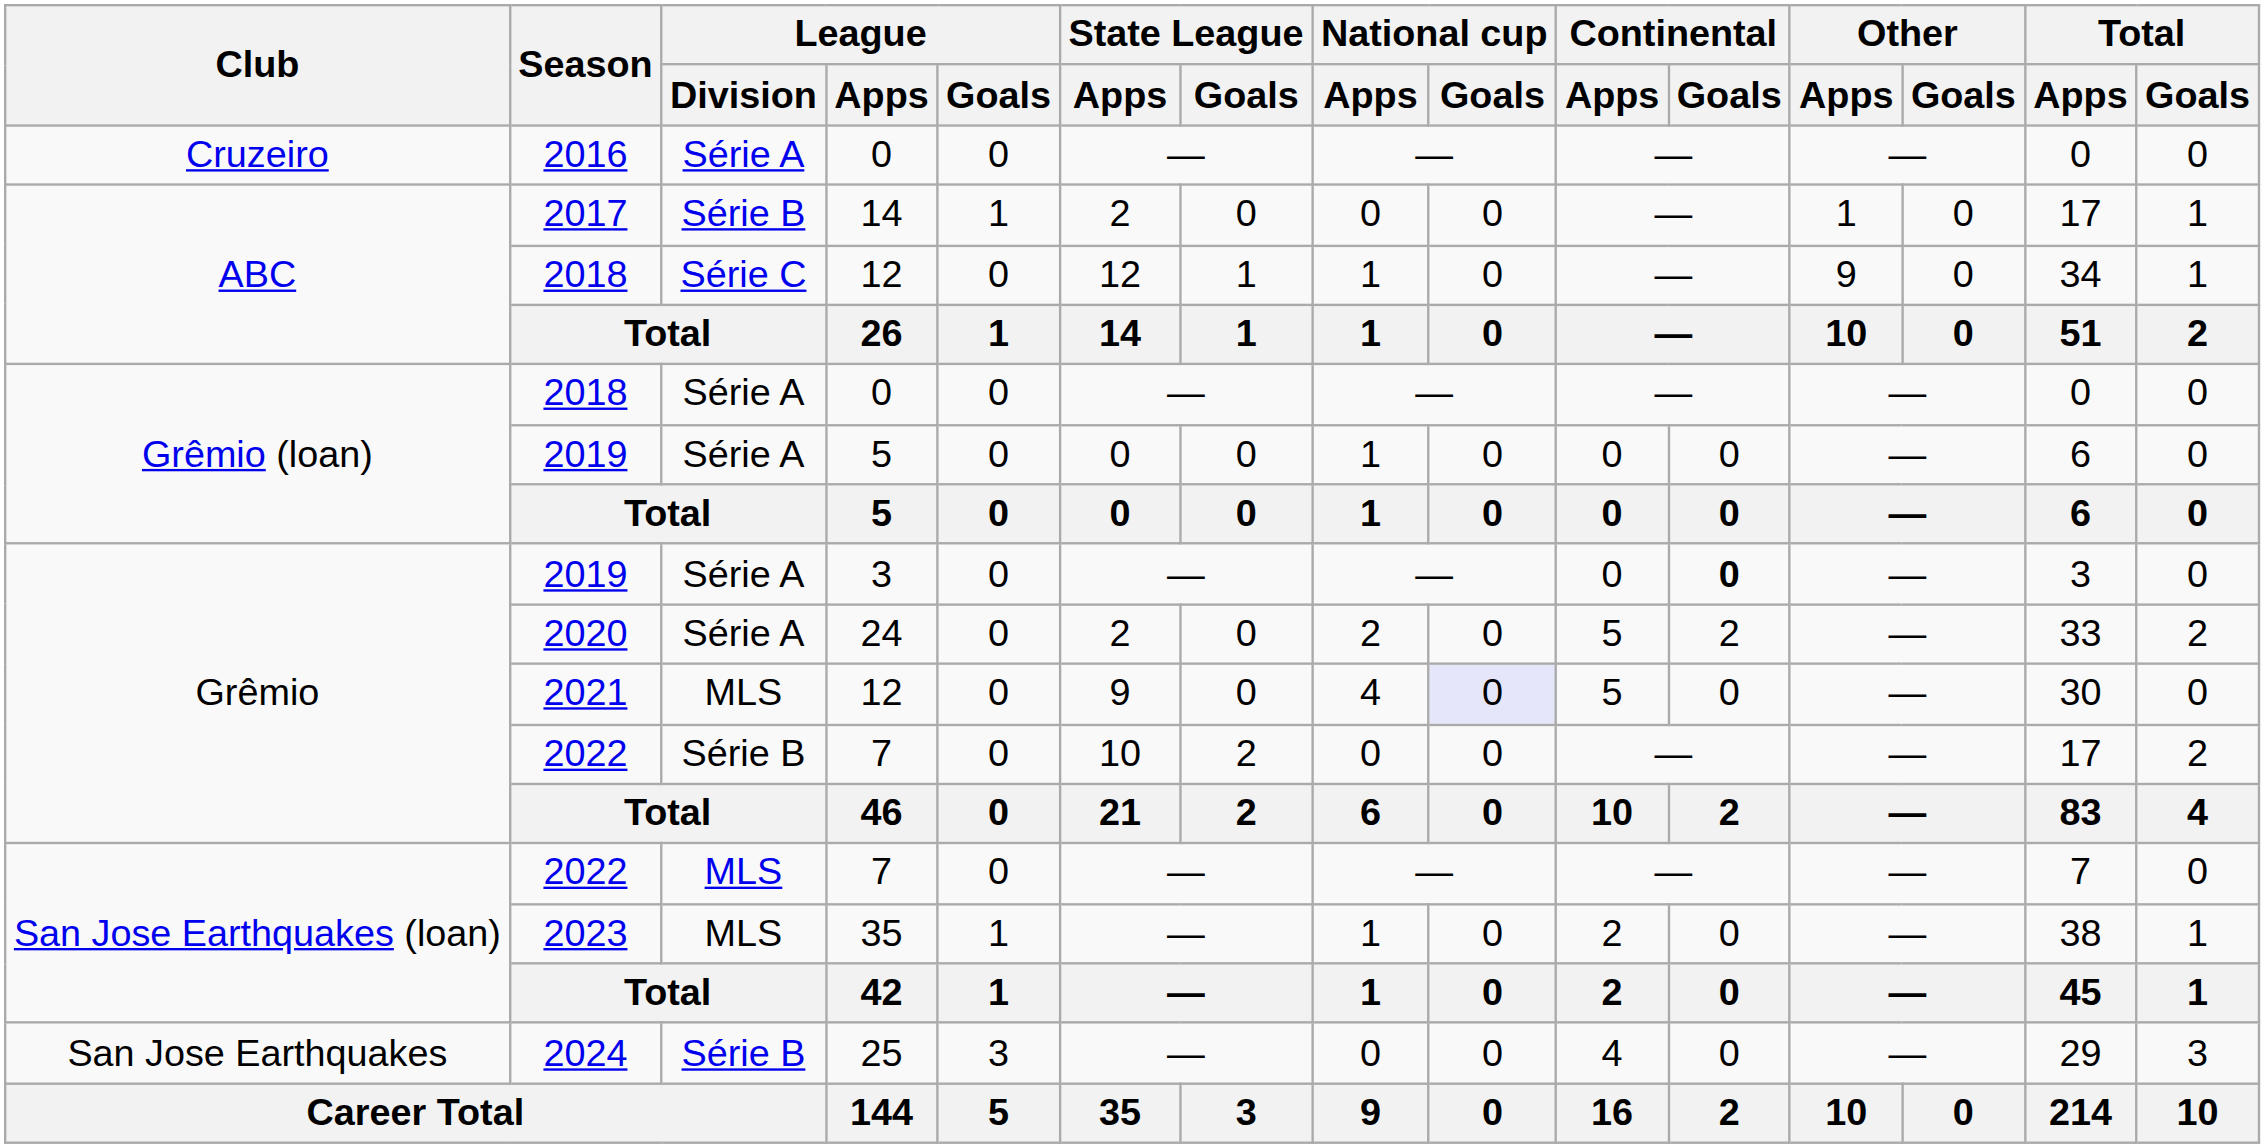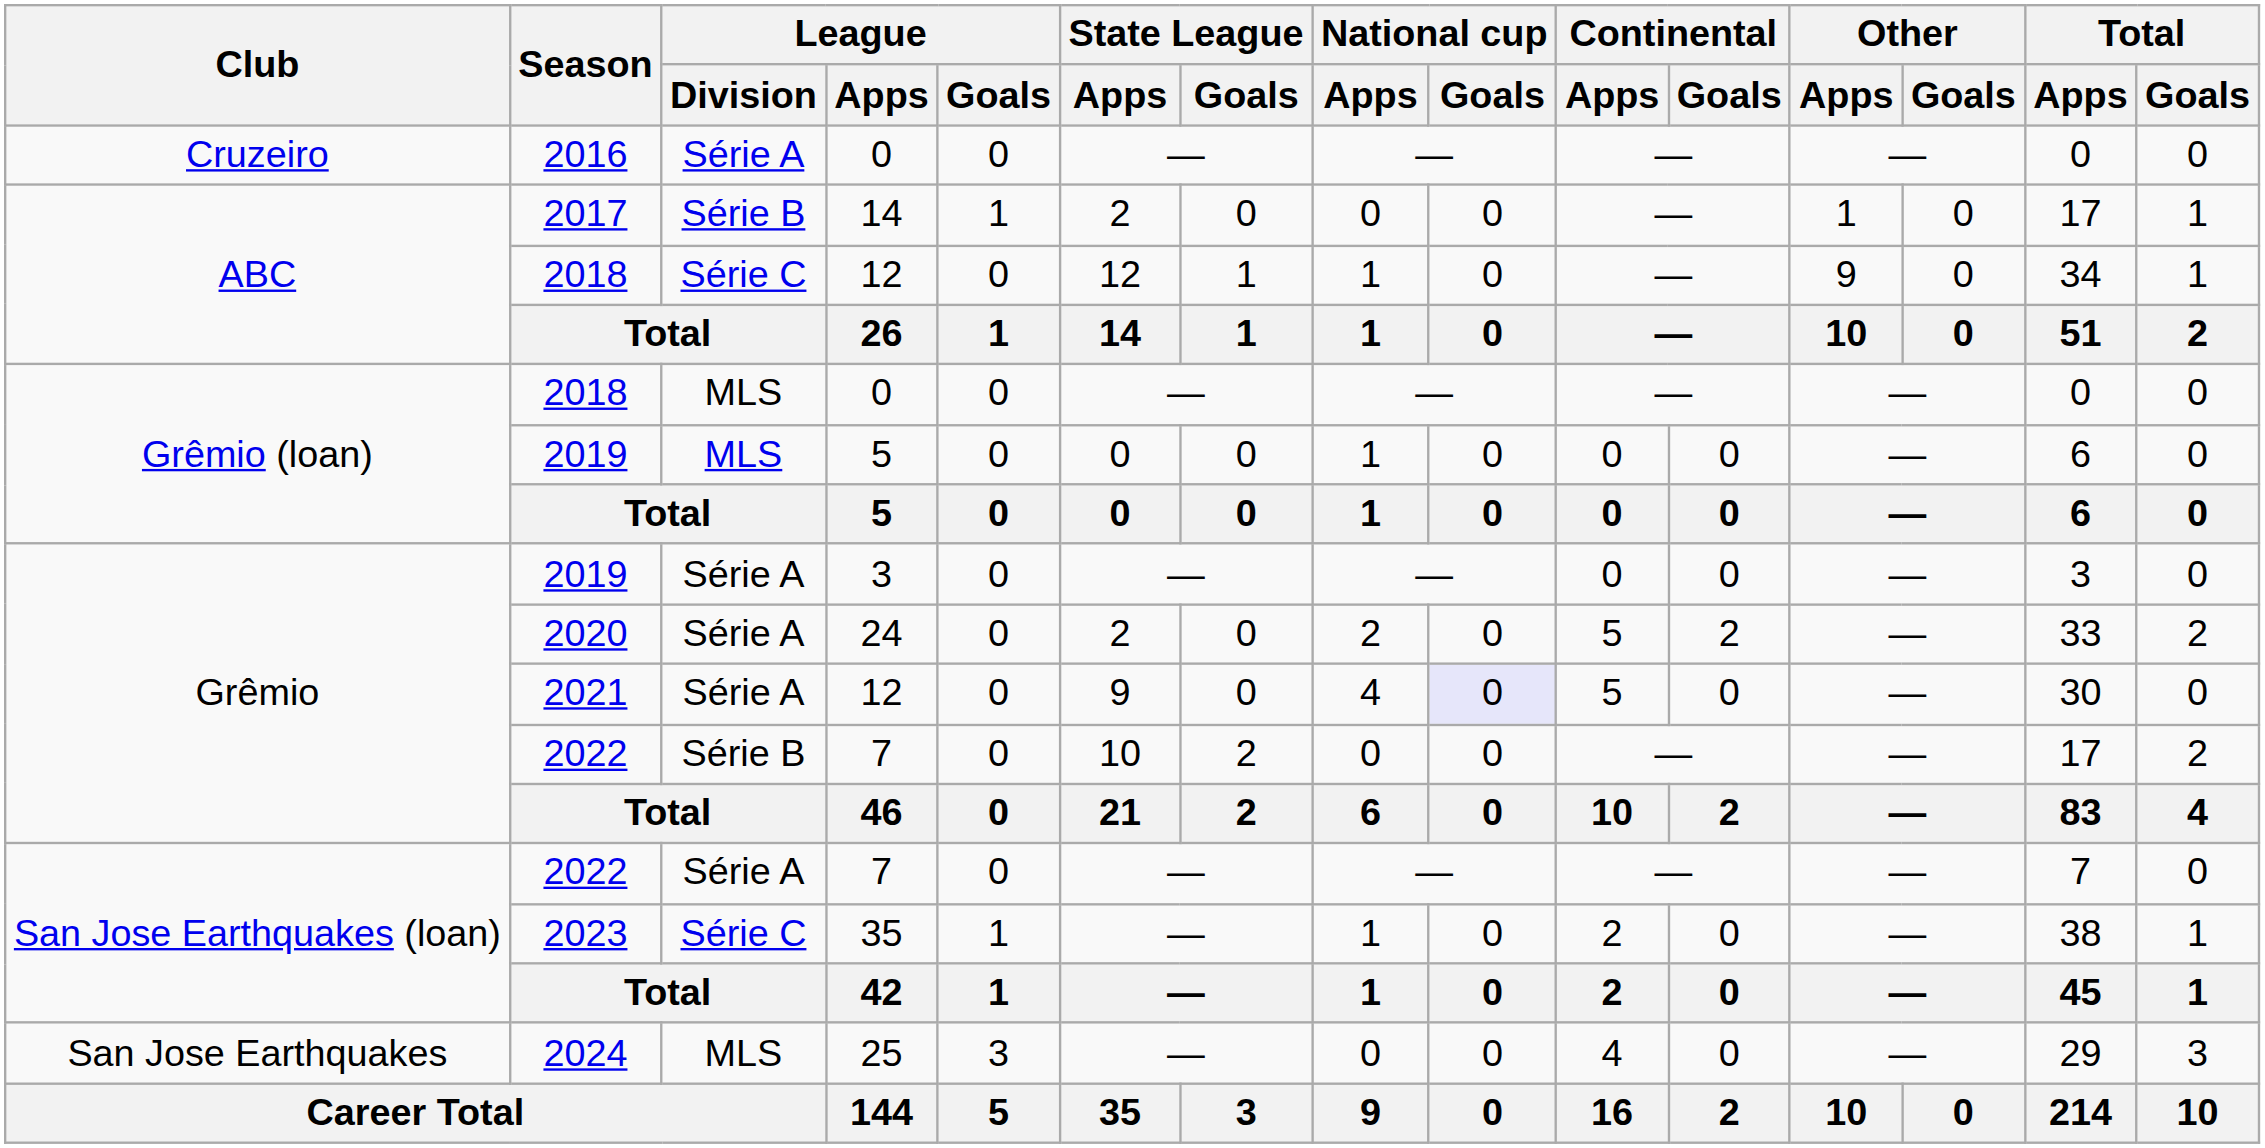Grêmio (loan) / 2018 | League / Division: Série A -> MLS
Grêmio (loan) / 2019 | League / Division: Série A -> MLS
Grêmio / 2019 | Continental / Goals: bold -> normal
2021 | League / Division: MLS -> Série A
San Jose Earthquakes (loan) / 2022 | League / Division: MLS -> Série A
2023 | League / Division: MLS -> Série C
2024 | League / Division: Série B -> MLS
